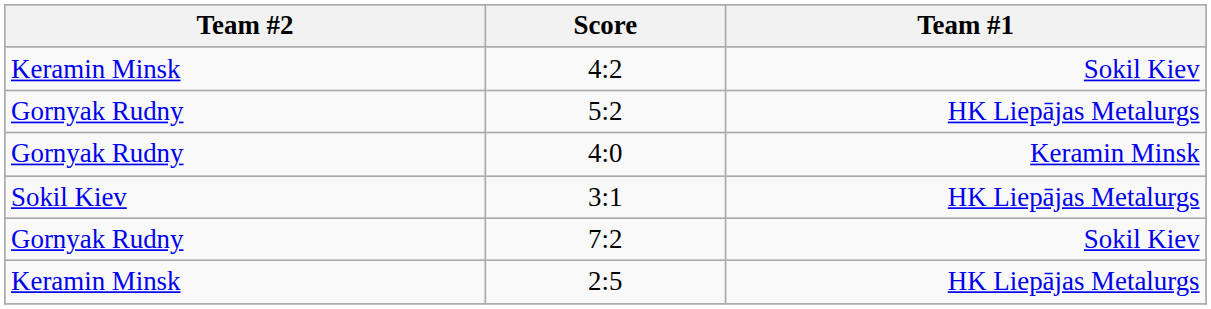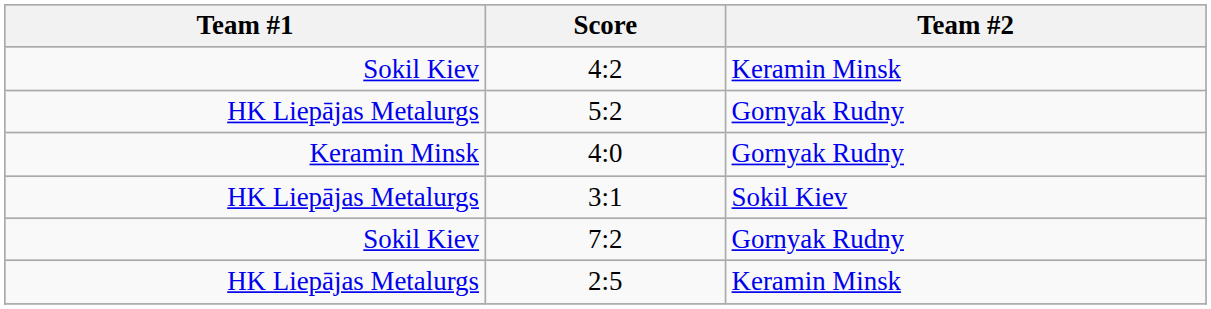columns swapped: Team #1 <-> Team #2
